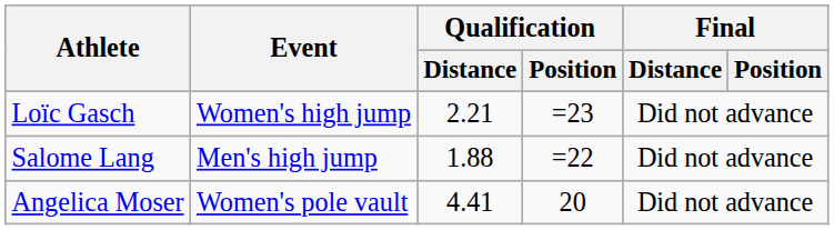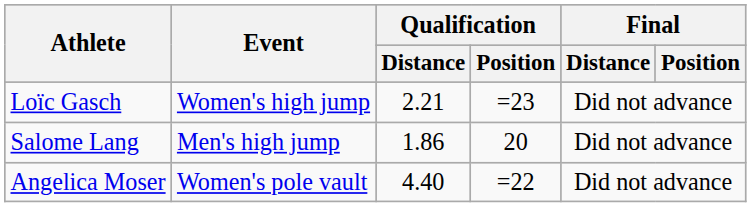Salome Lang | Qualification / Distance: 1.88 -> 1.86
Salome Lang | Qualification / Position: =22 -> 20
Angelica Moser | Qualification / Distance: 4.41 -> 4.40
Angelica Moser | Qualification / Position: 20 -> =22
